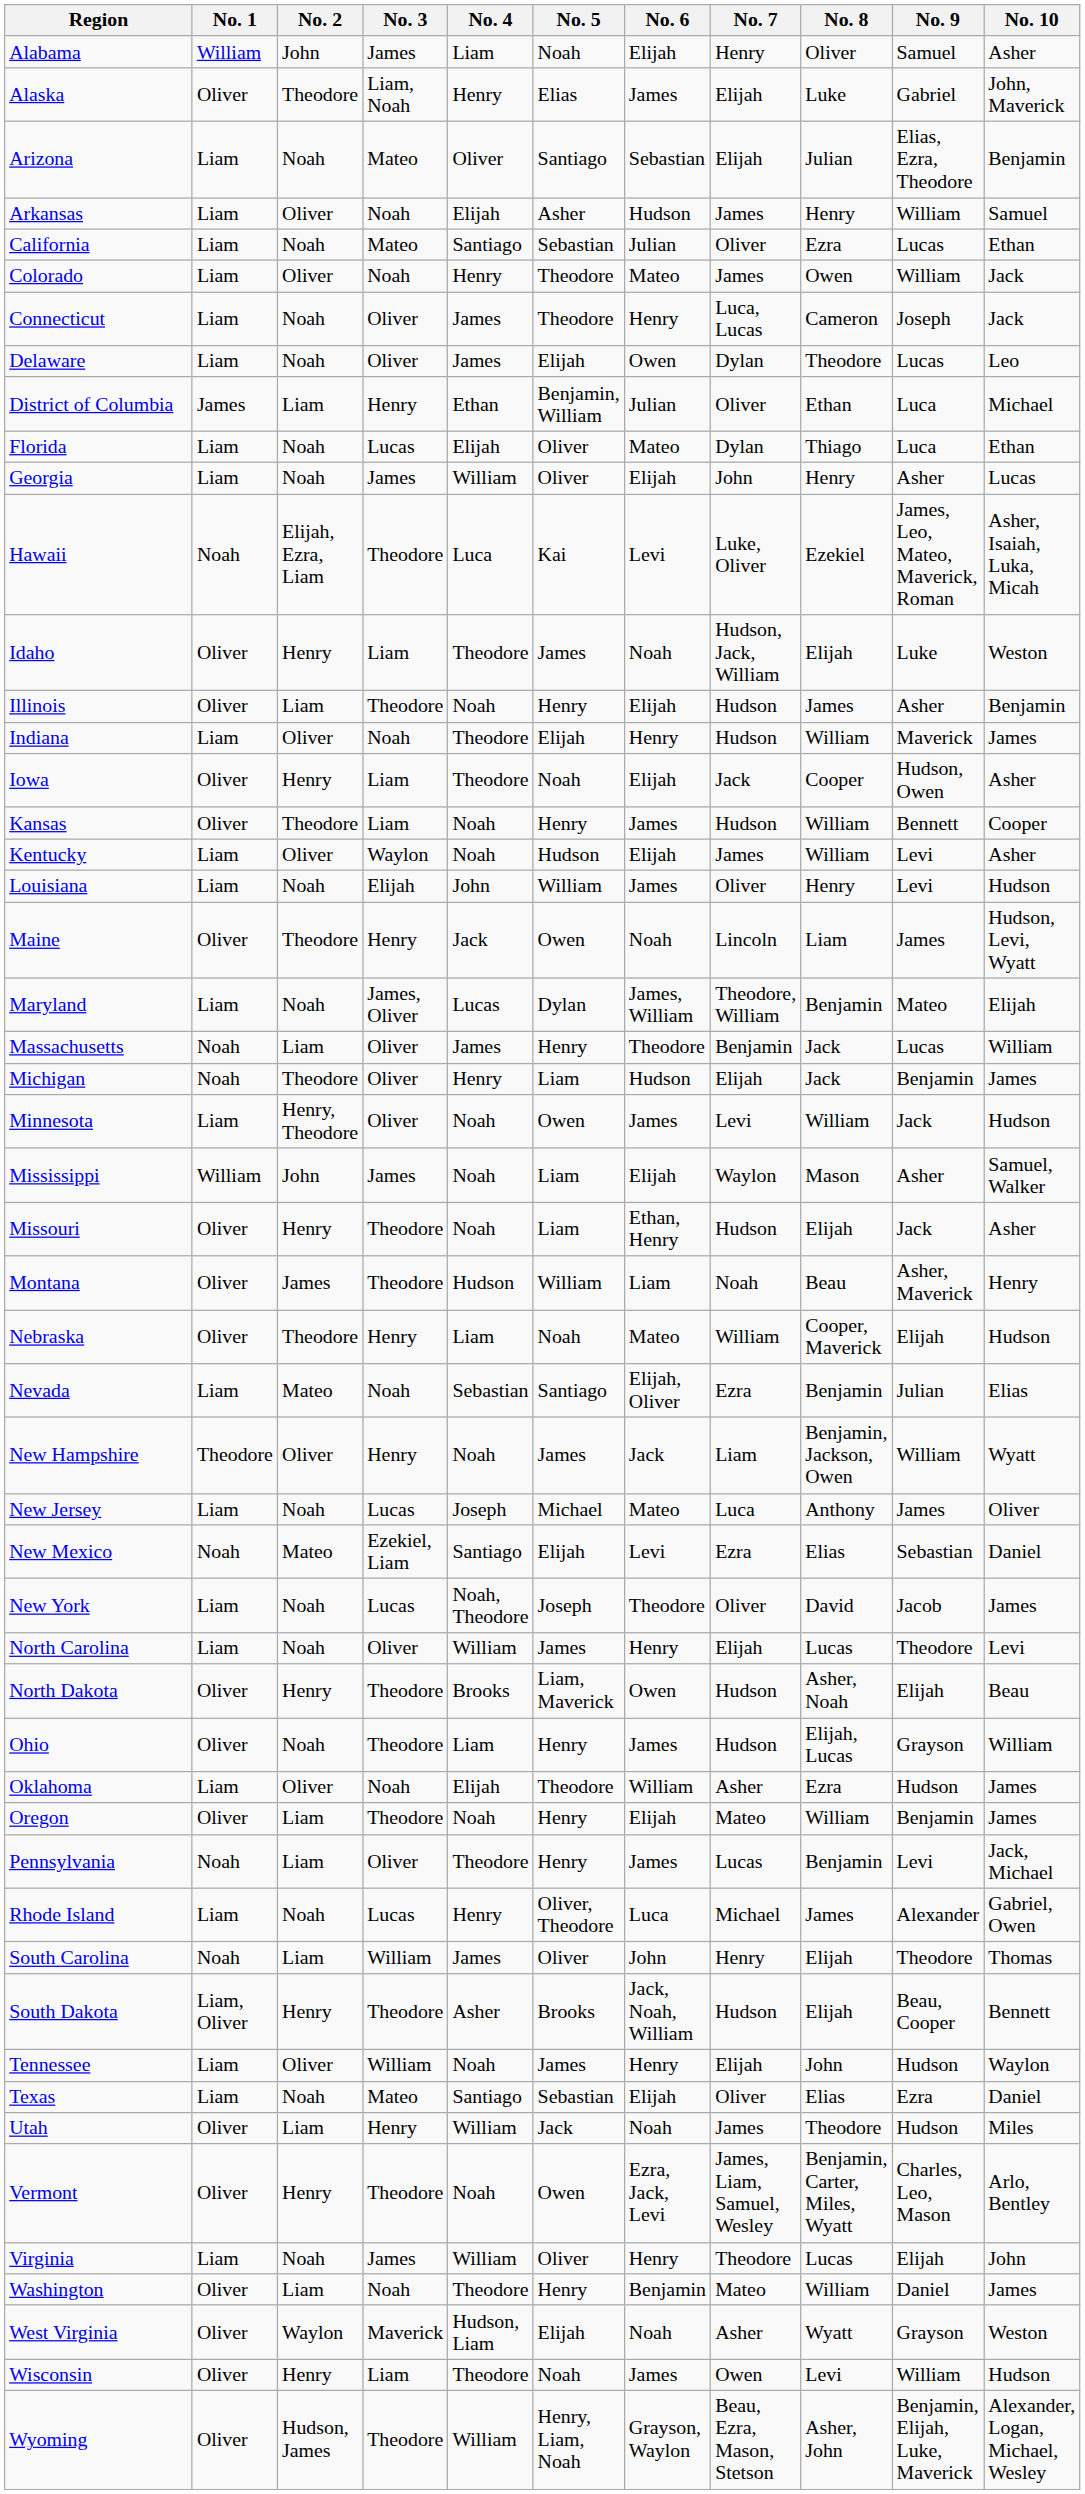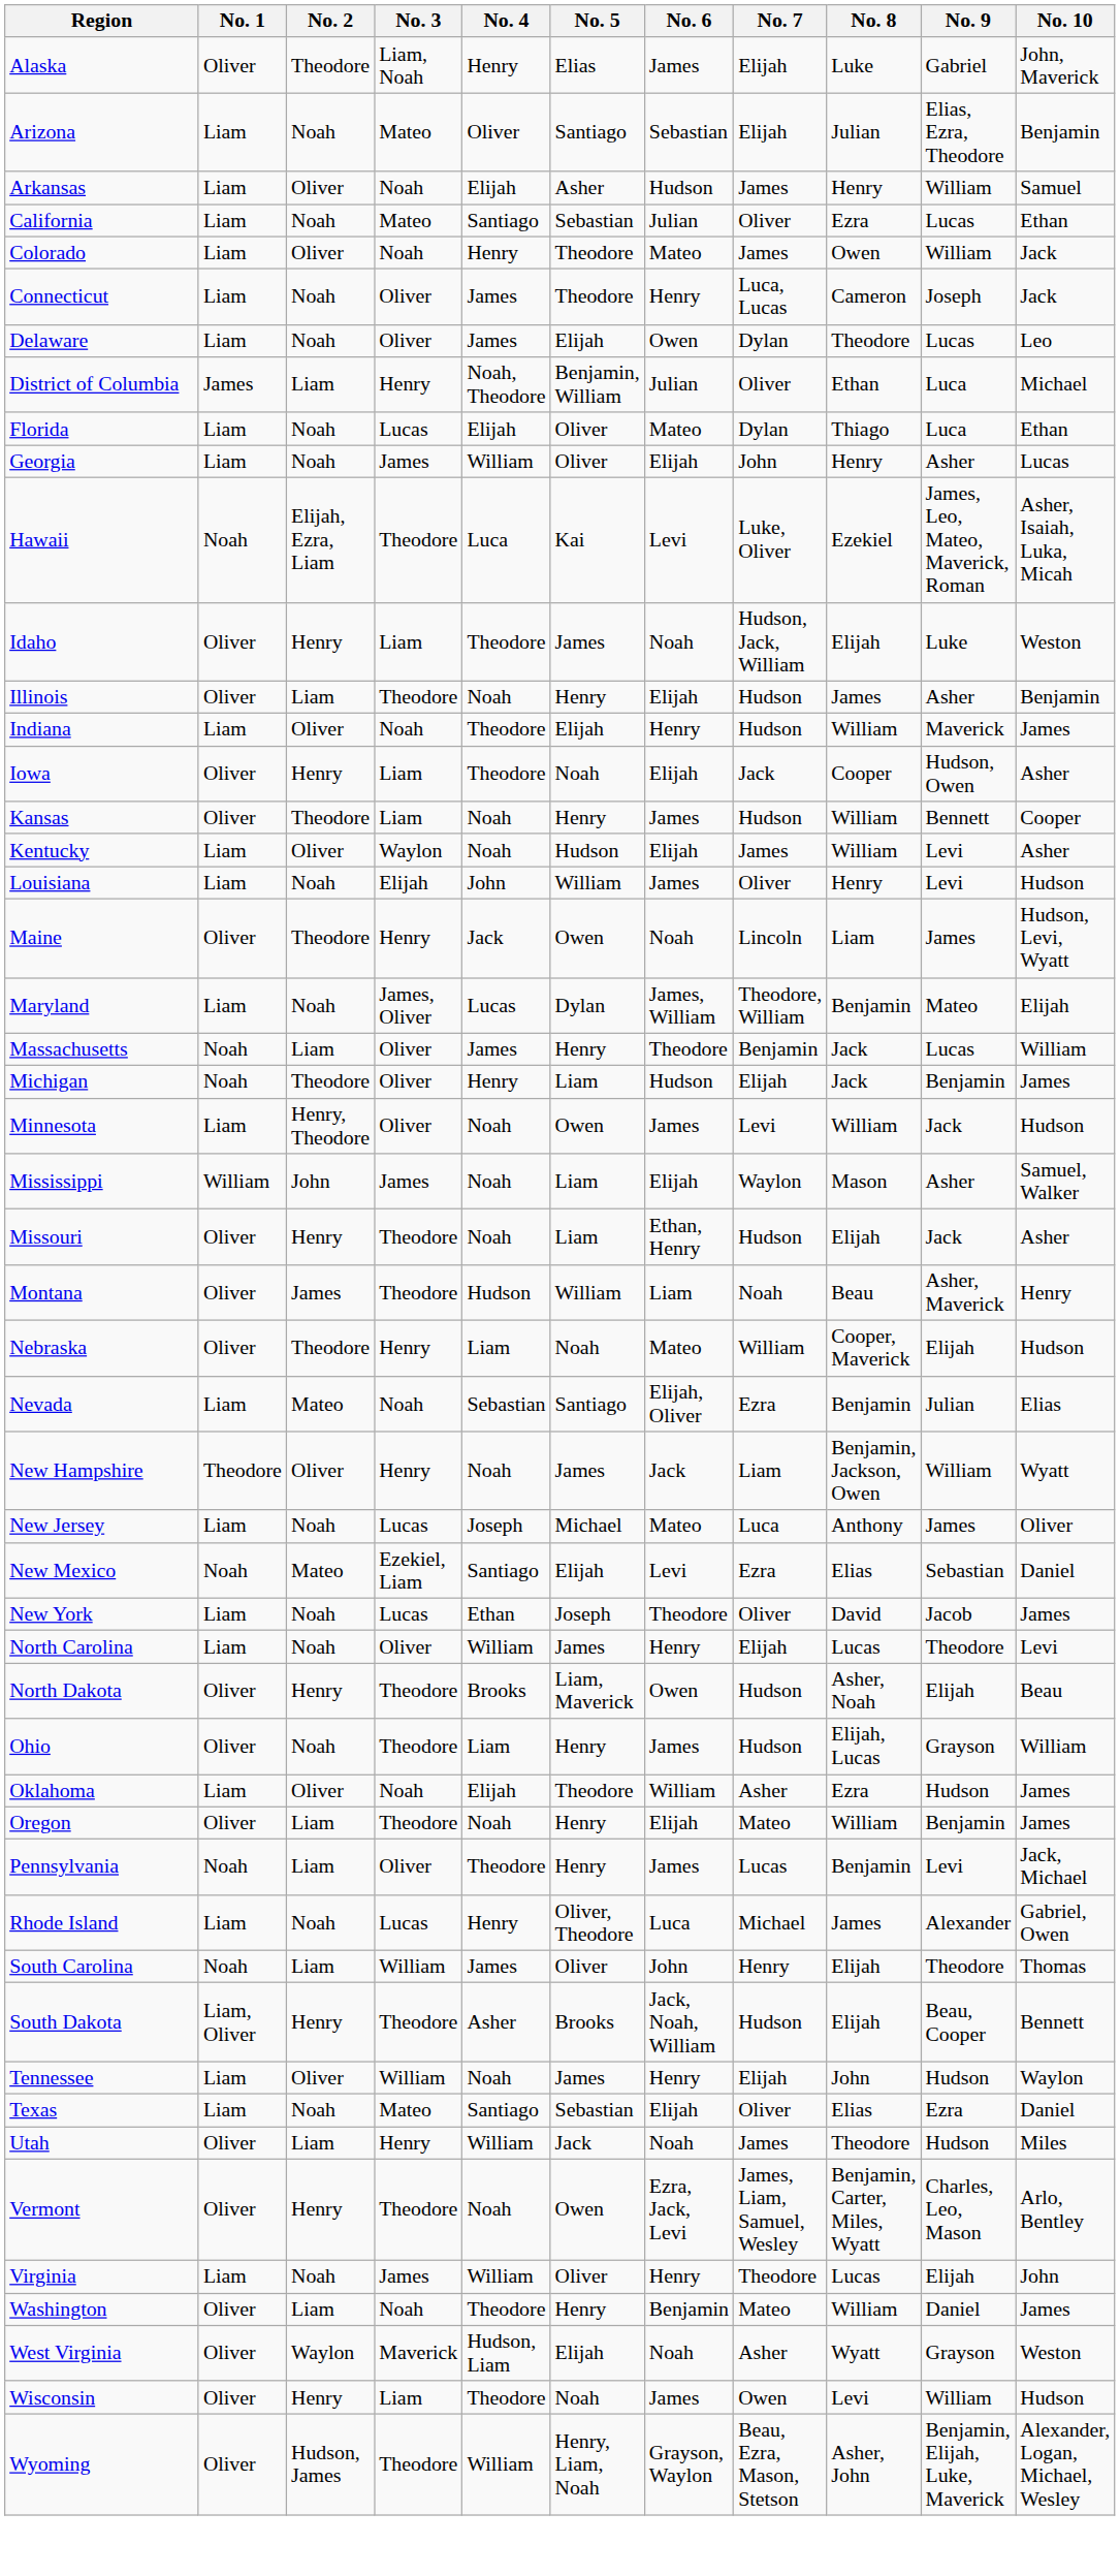- row: Alabama | William | John | James | Liam | Noah | Elijah | Henry | Oliver | Samuel | Asher
District of Columbia | No. 4: Ethan -> Noah, Theodore
New York | No. 4: Noah, Theodore -> Ethan
